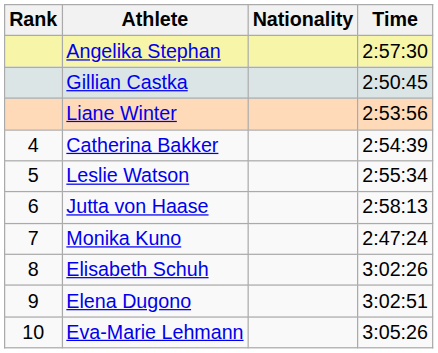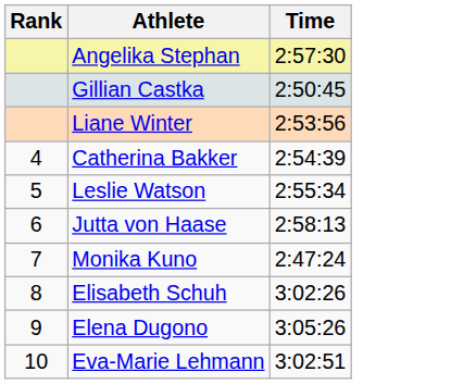- column: Nationality
Elena Dugono | Time: 3:02:51 -> 3:05:26
Eva-Marie Lehmann | Time: 3:05:26 -> 3:02:51
